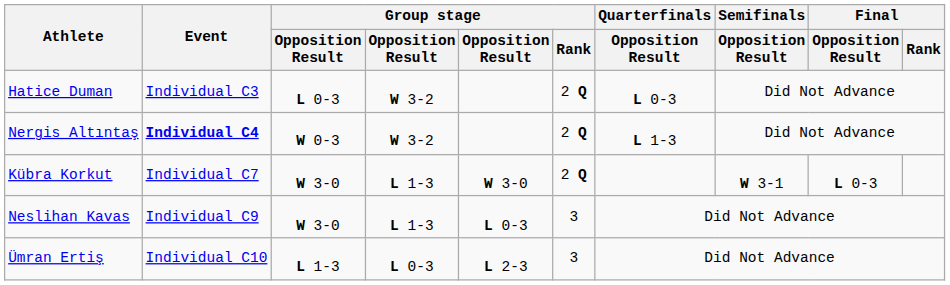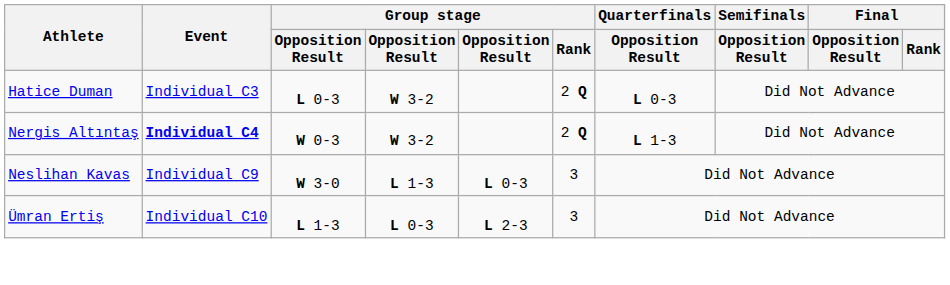- row: Kübra Korkut | Individual C7 | W 3-0 | L 1-3 | W 3-0 | 2 Q | W 3-1 | L 0-3
